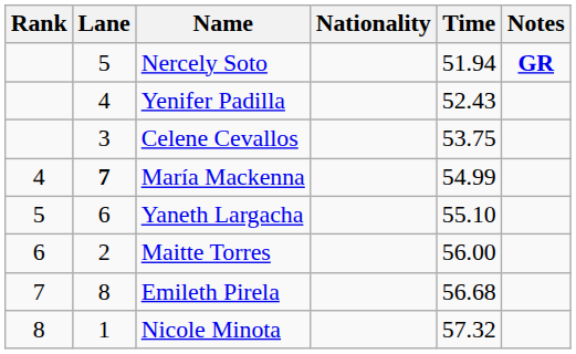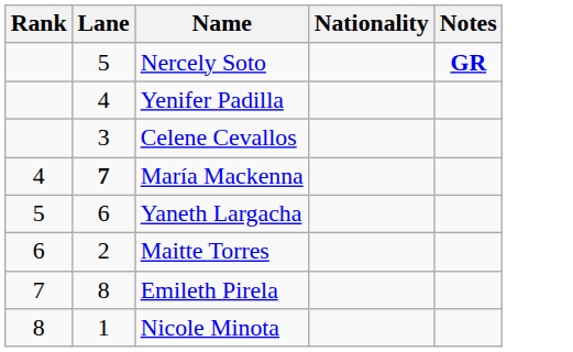- column: Time | 51.94 | 52.43 | 53.75 | 54.99 | 55.10 | 56.00 | 56.68 | 57.32
